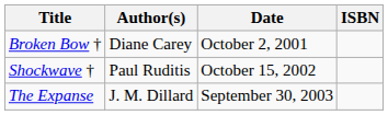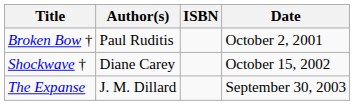columns swapped: Date <-> ISBN
Broken Bow † | Author(s): Diane Carey -> Paul Ruditis
Shockwave † | Author(s): Paul Ruditis -> Diane Carey
